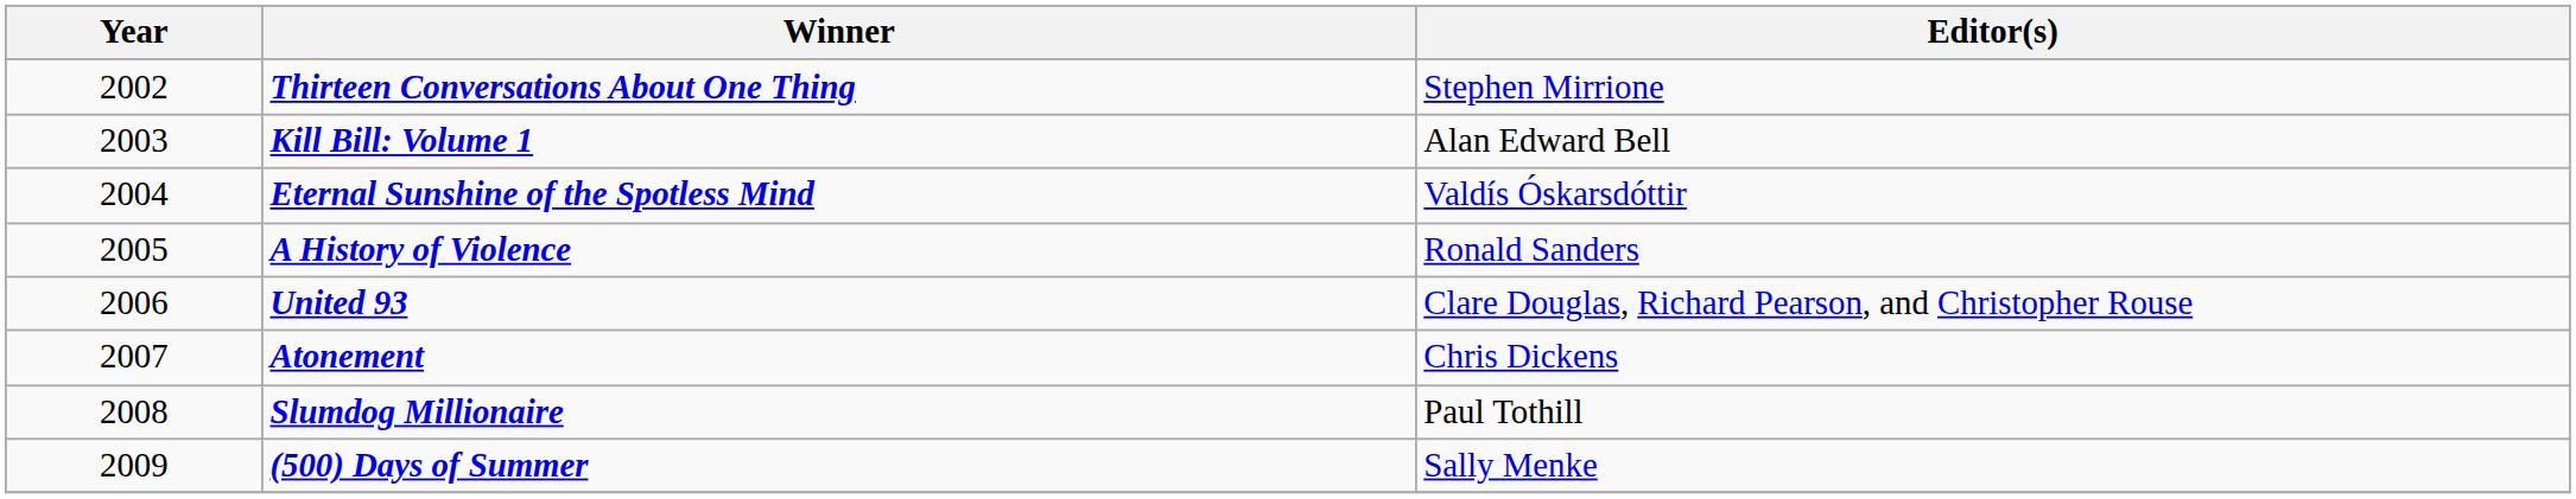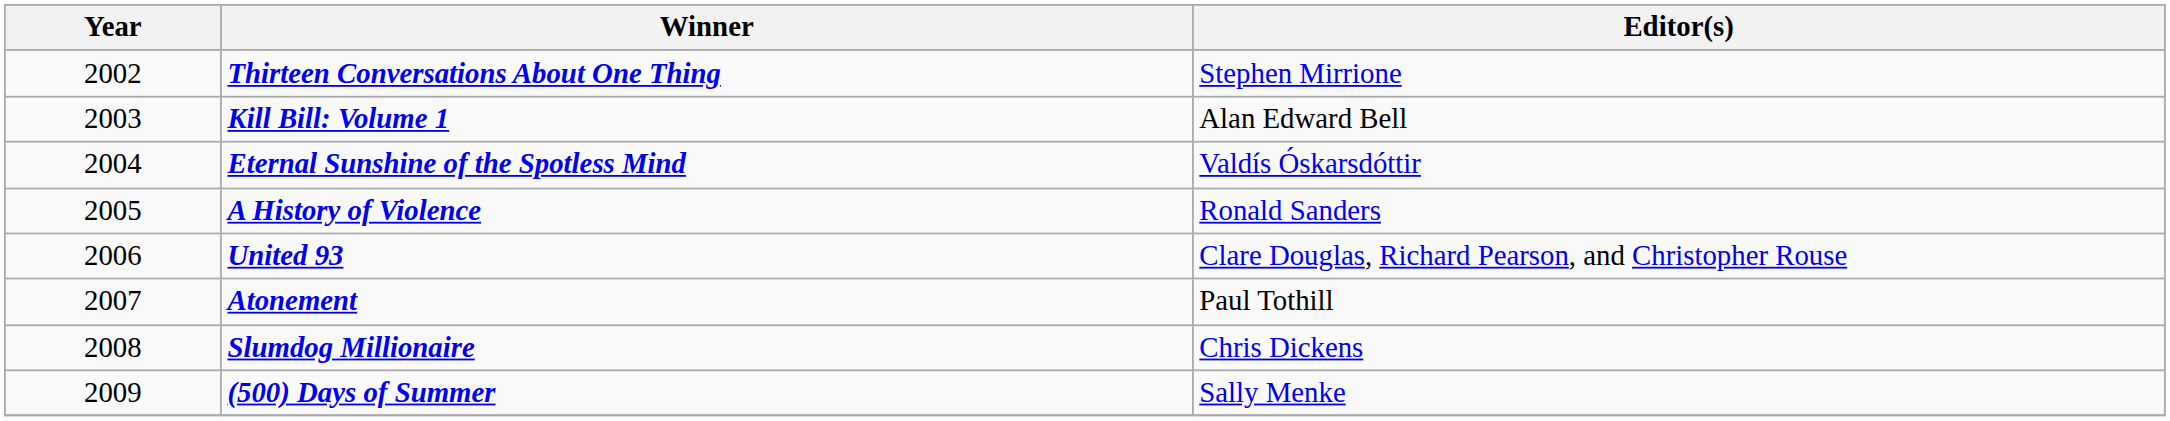Atonement | Editor(s): Chris Dickens -> Paul Tothill
Slumdog Millionaire | Editor(s): Paul Tothill -> Chris Dickens
